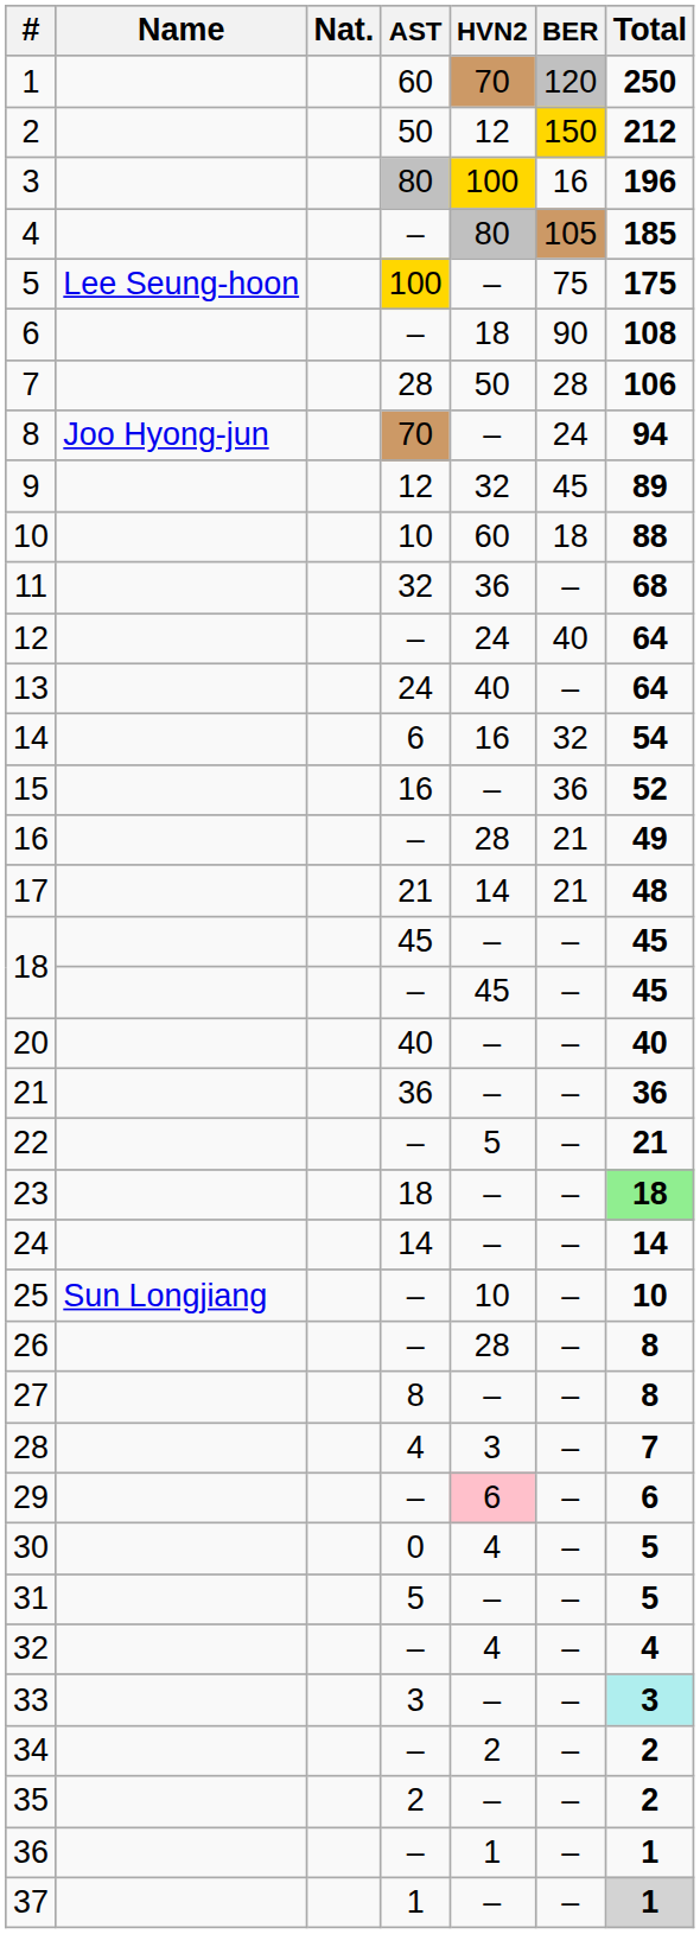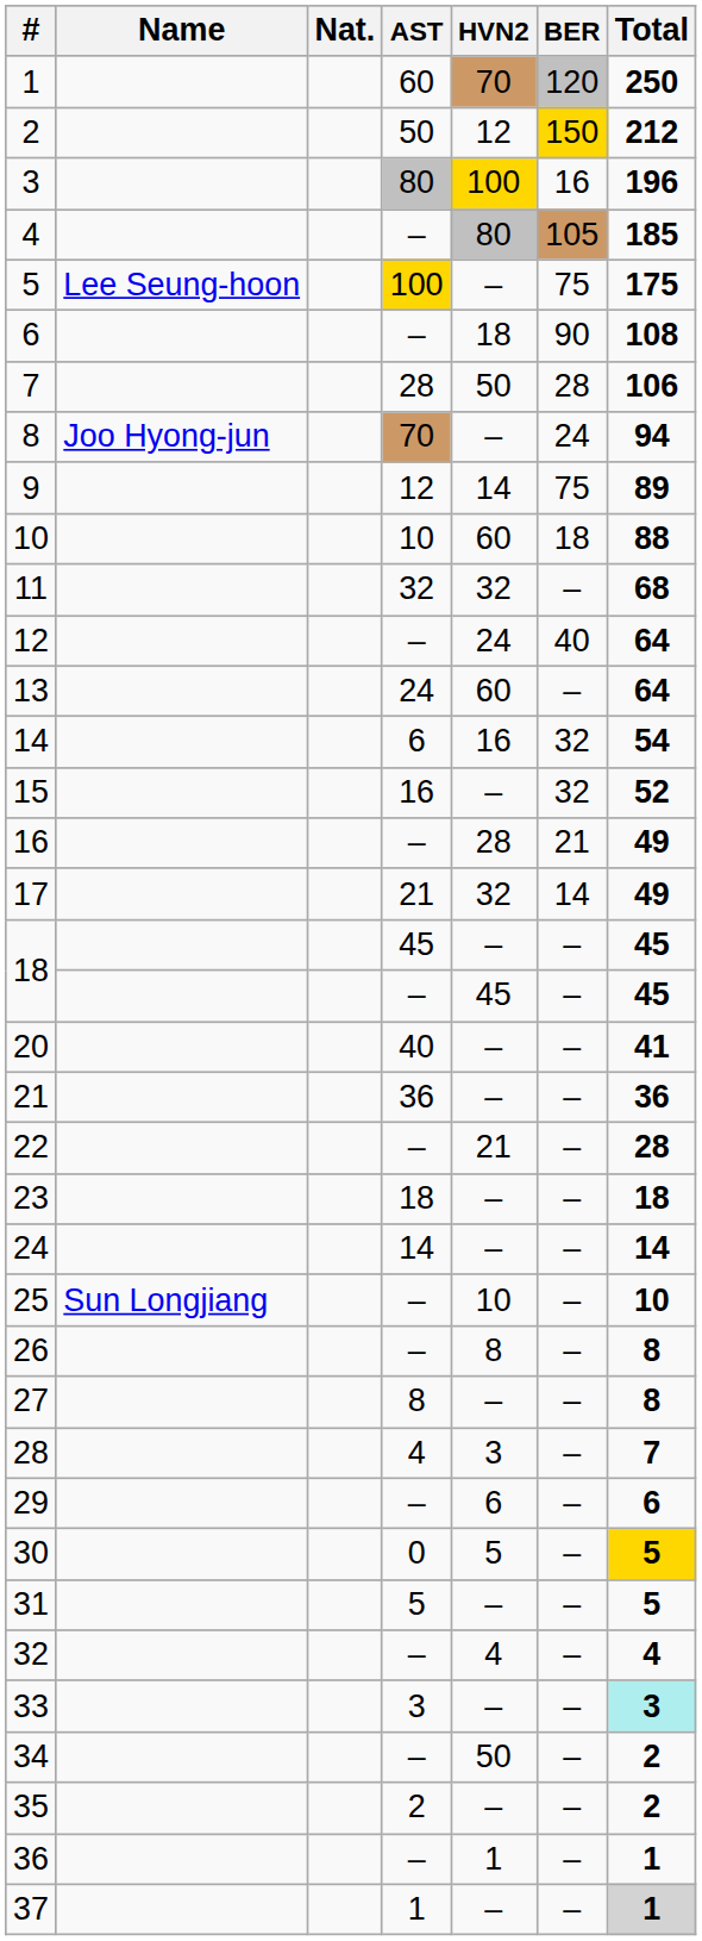9 | HVN2: 32 -> 14
9 | BER: 45 -> 75
11 | HVN2: 36 -> 32
13 | HVN2: 40 -> 60
15 | BER: 36 -> 32
17 | HVN2: 14 -> 32
17 | BER: 21 -> 14
17 | Total: 48 -> 49
20 | Total: 40 -> 41
22 | HVN2: 5 -> 21
22 | Total: 21 -> 28
23 | Total: lightgreen background -> no background
26 | HVN2: 28 -> 8
29 | HVN2: pink background -> no background
30 | HVN2: 4 -> 5
30 | Total: no background -> gold background
34 | HVN2: 2 -> 50
